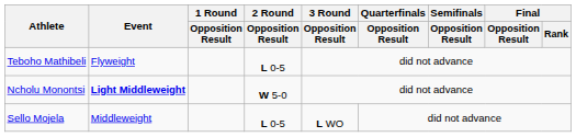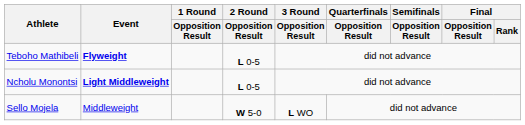Teboho Mathibeli | Event: normal -> bold
Ncholu Monontsi | 2 Round / Opposition Result: W 5-0 -> L 0-5
Sello Mojela | 2 Round / Opposition Result: L 0-5 -> W 5-0
